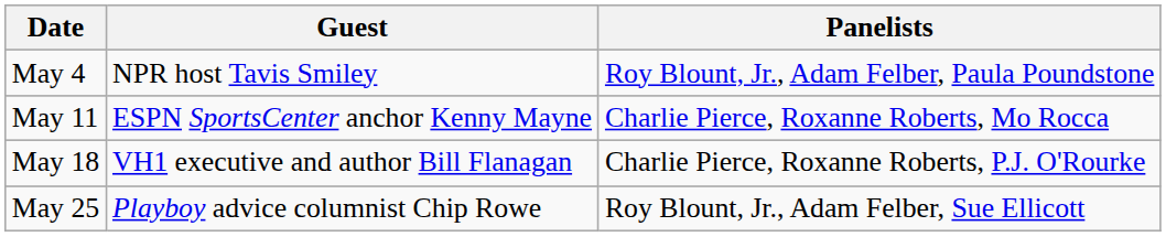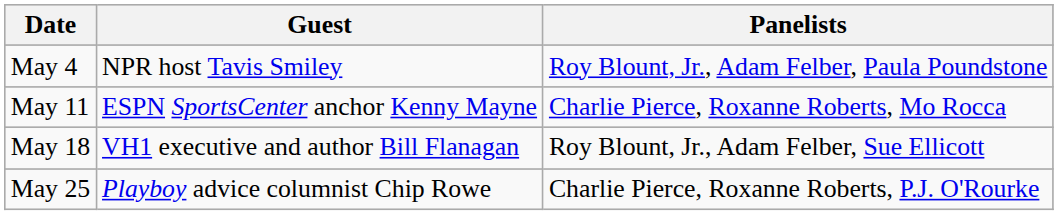May 18 | Panelists: Charlie Pierce, Roxanne Roberts, P.J. O'Rourke -> Roy Blount, Jr., Adam Felber, Sue Ellicott
May 25 | Panelists: Roy Blount, Jr., Adam Felber, Sue Ellicott -> Charlie Pierce, Roxanne Roberts, P.J. O'Rourke
